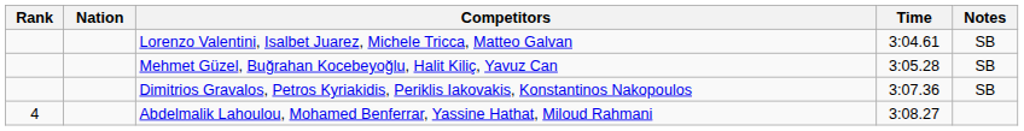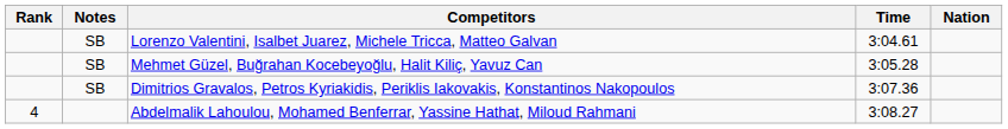columns swapped: Nation <-> Notes
